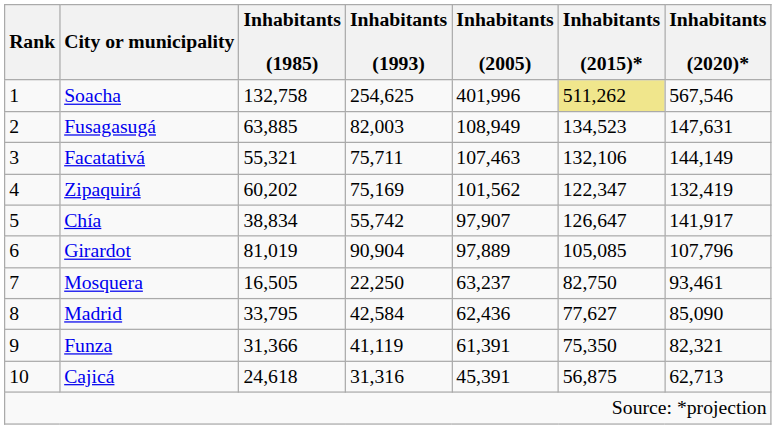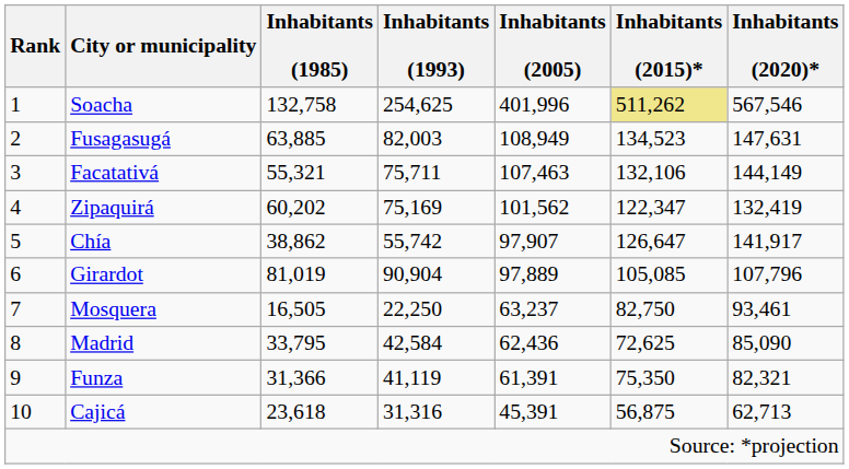Chía | Inhabitants (1985): 38,834 -> 38,862
Madrid | Inhabitants (2015)*: 77,627 -> 72,625
Cajicá | Inhabitants (1985): 24,618 -> 23,618
